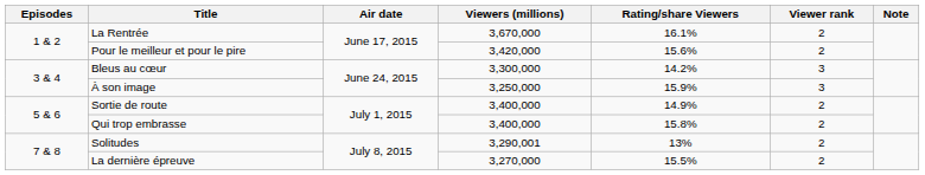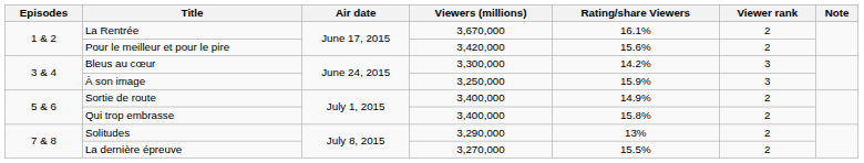Solitudes | Viewers (millions): 3,290,001 -> 3,290,000
